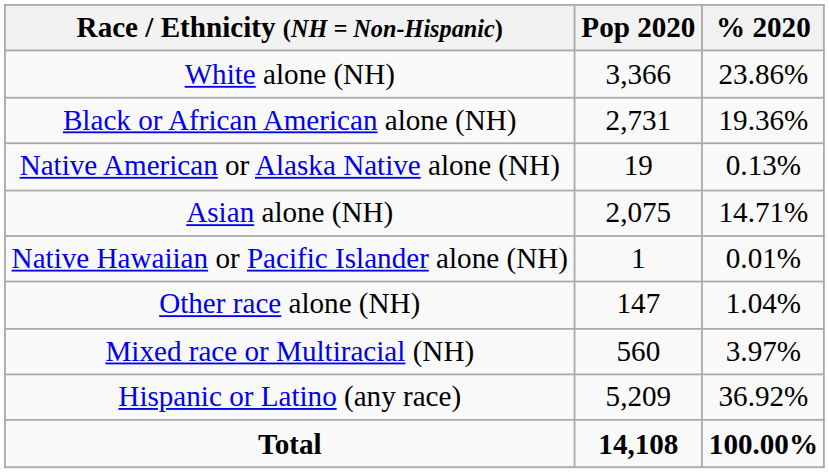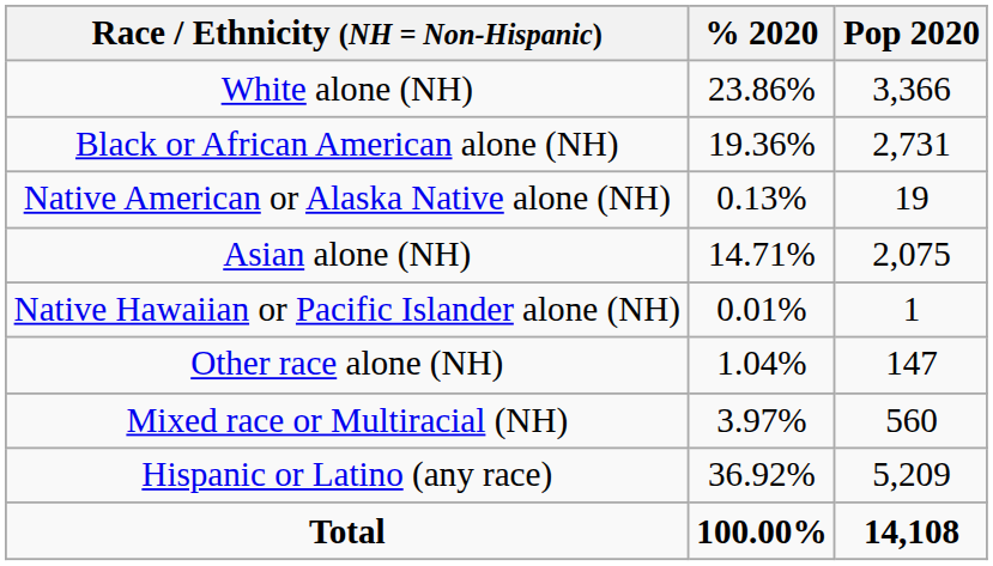columns swapped: Pop 2020 <-> % 2020
